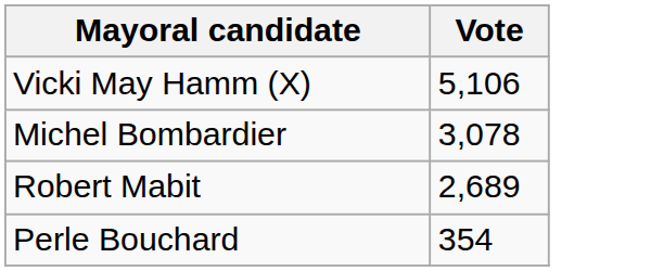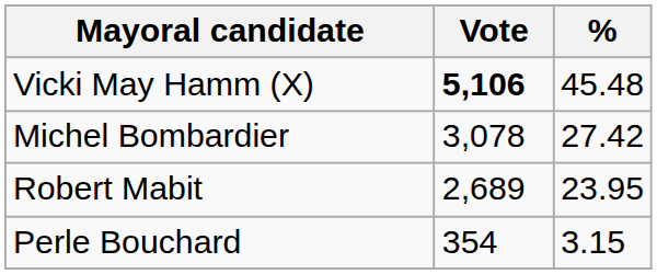+ column: % | 45.48 | 27.42 | 23.95 | 3.15
Vicki May Hamm (X) | Vote: normal -> bold
